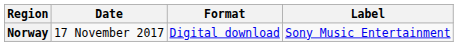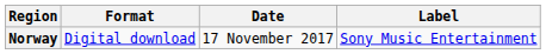columns swapped: Date <-> Format
